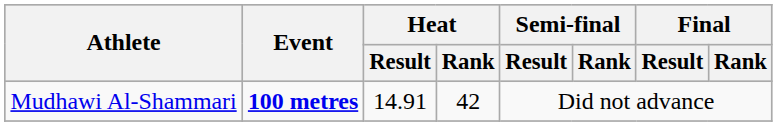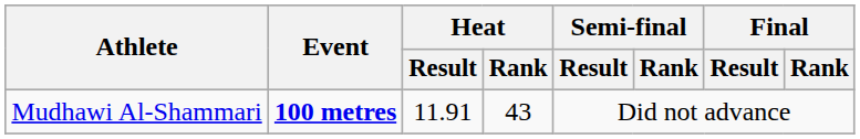Mudhawi Al-Shammari | Heat / Result: 14.91 -> 11.91
Mudhawi Al-Shammari | Heat / Rank: 42 -> 43
